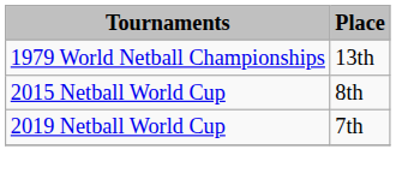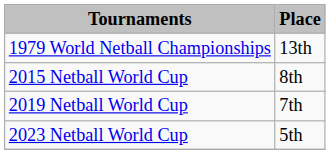+ row: 2023 Netball World Cup | 5th
